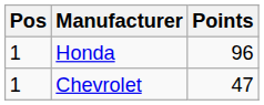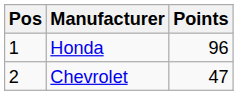Chevrolet | Pos: 1 -> 2
